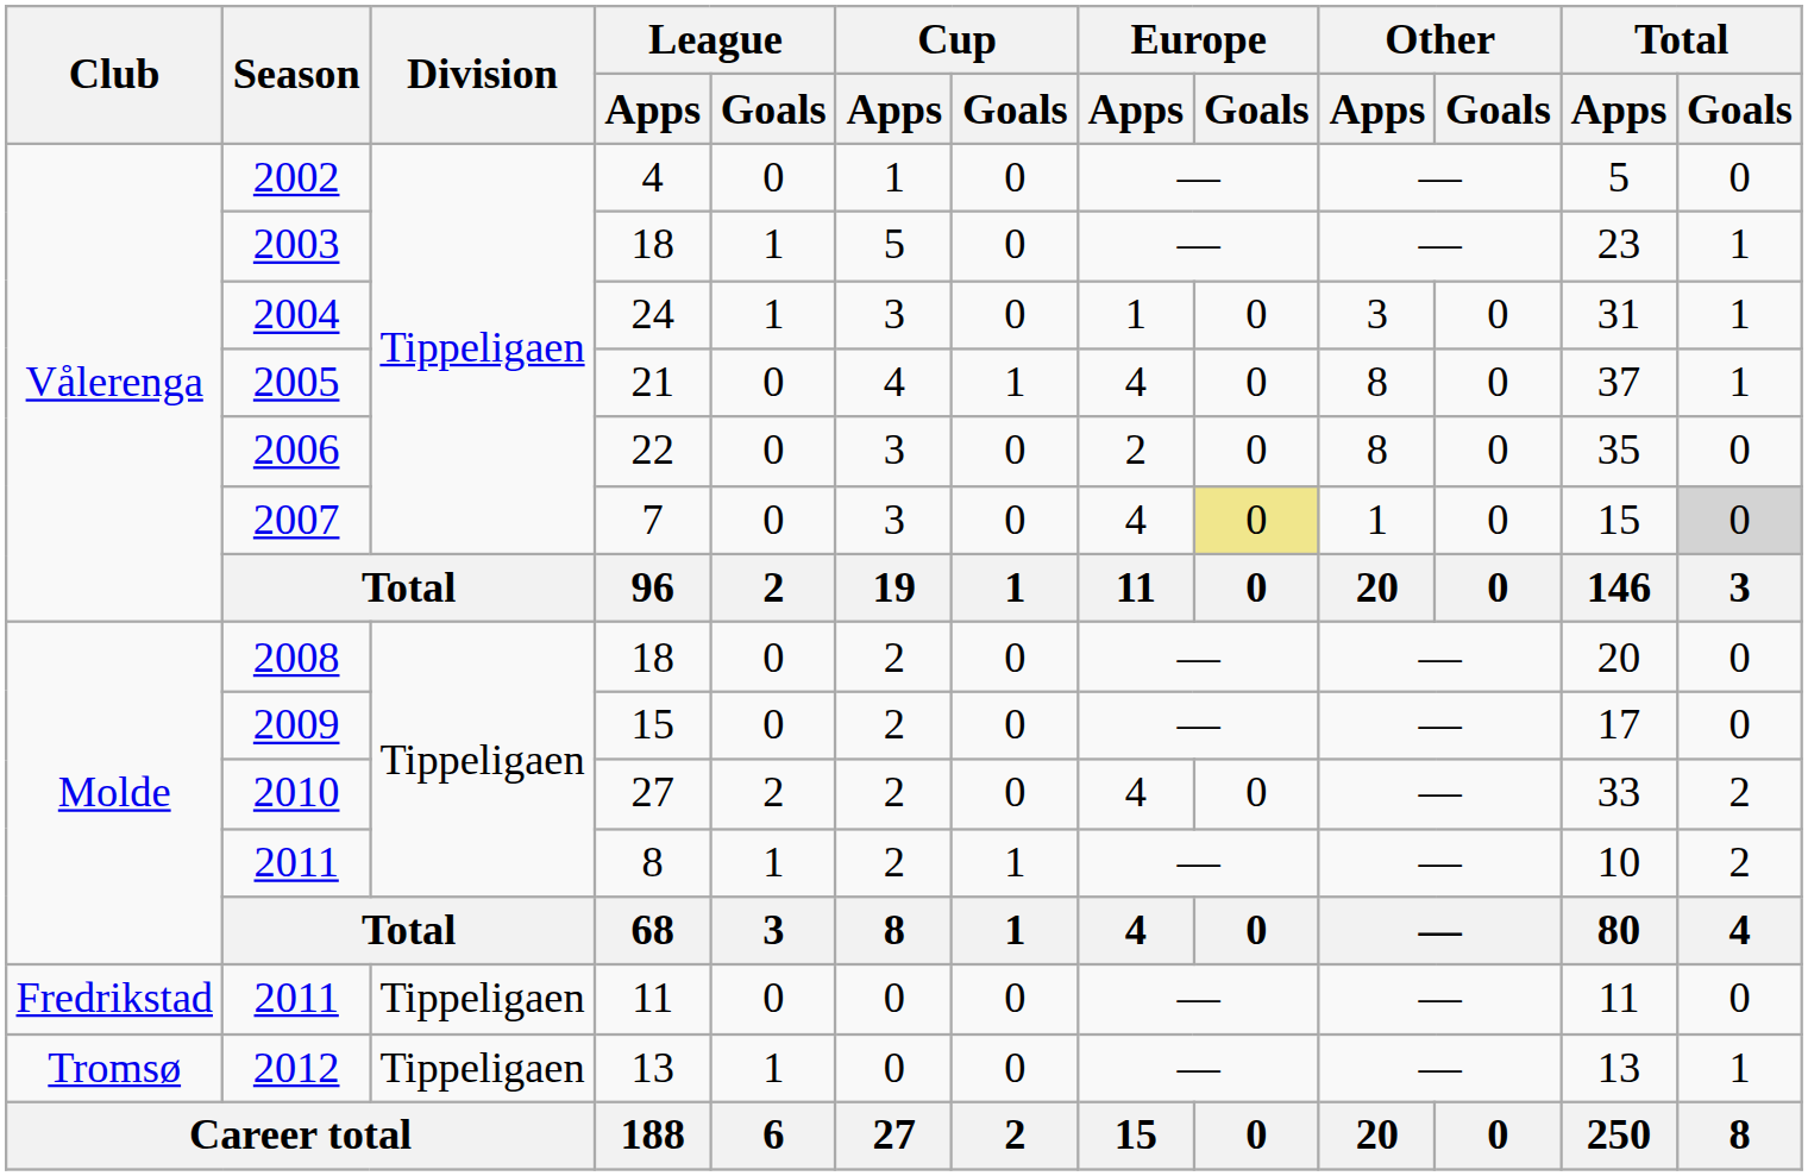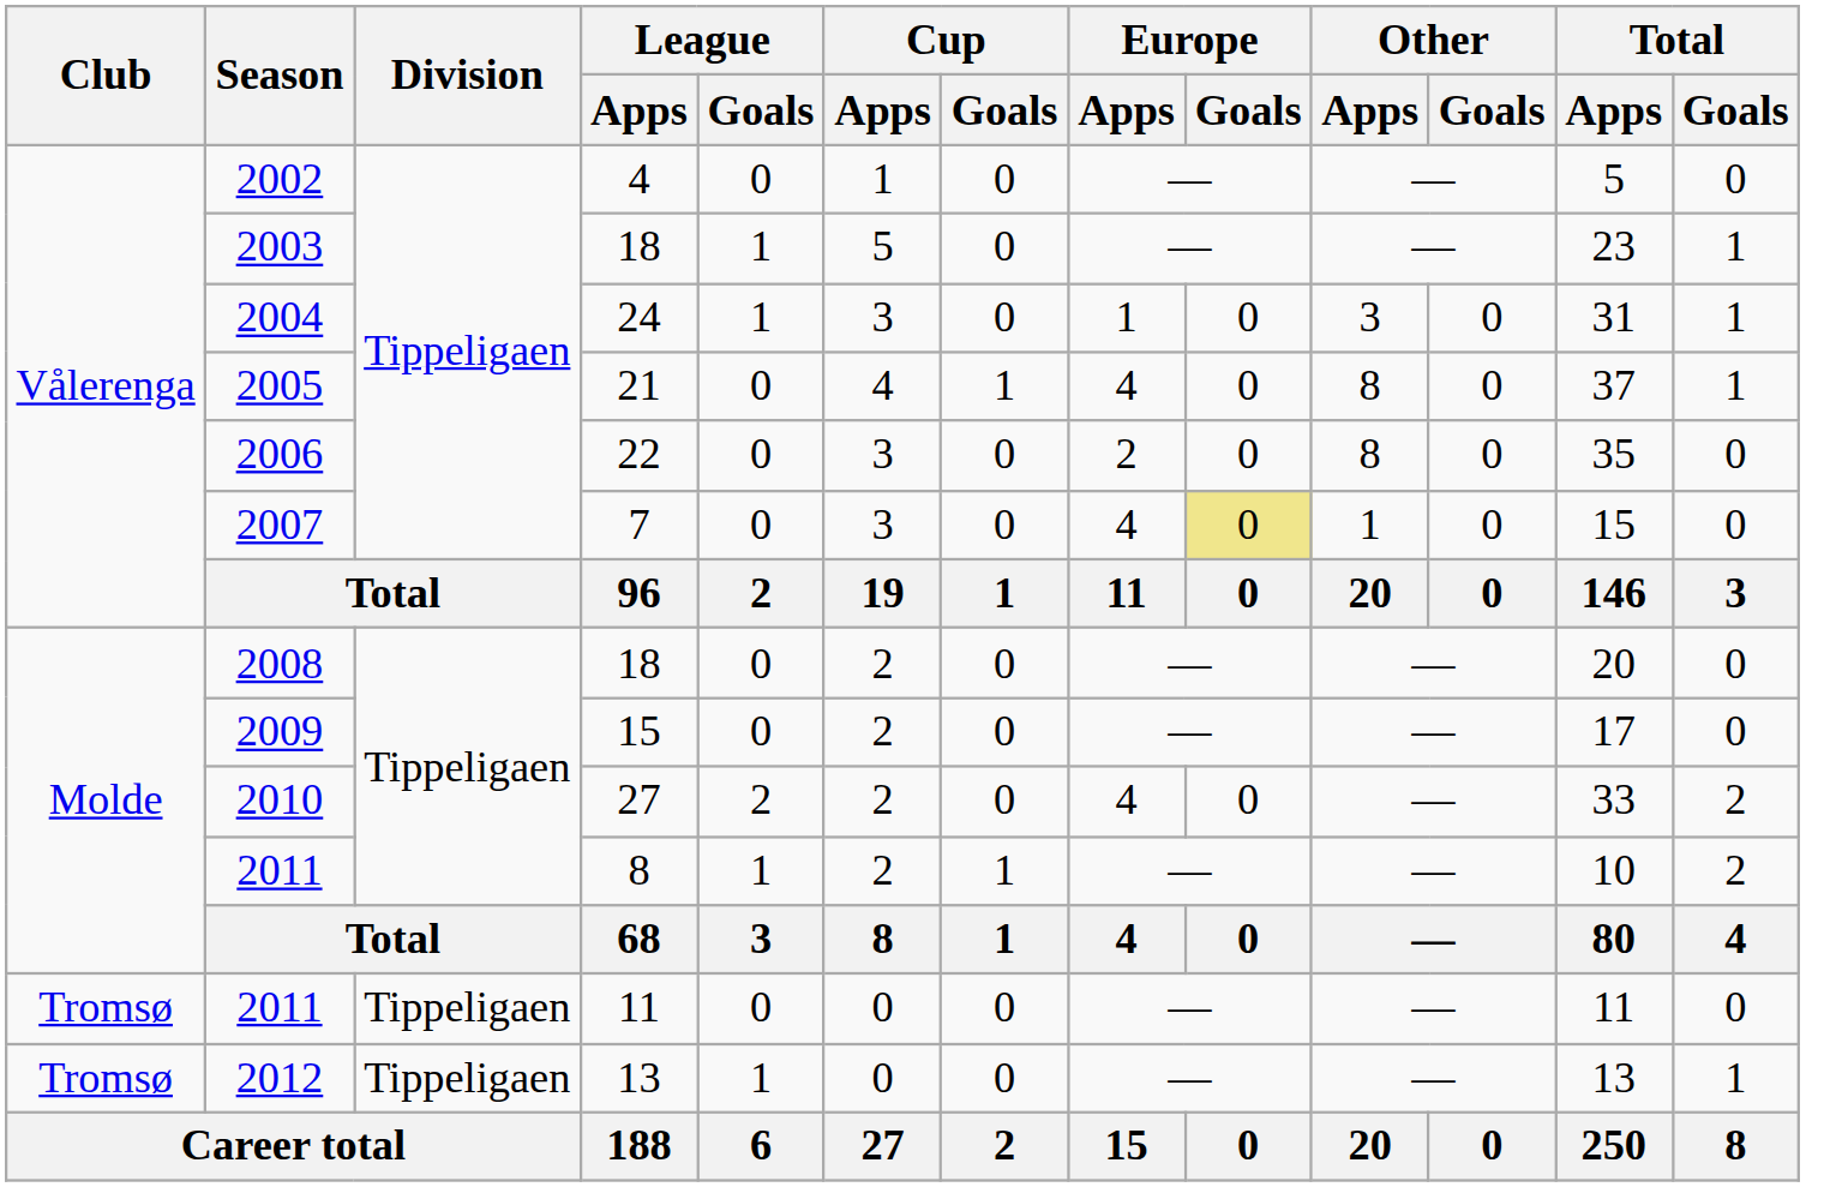2007 | Total / Goals: lightgrey background -> no background
2011 / 11 | Club: Fredrikstad -> Tromsø
